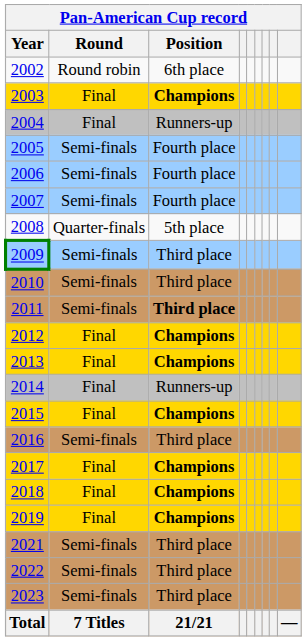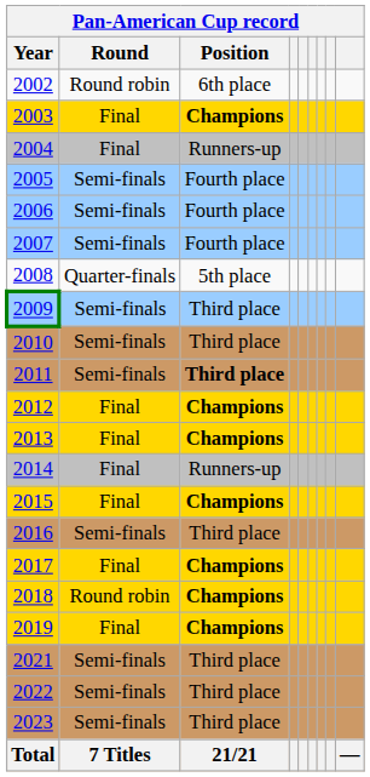2018 | Round: Final -> Round robin
